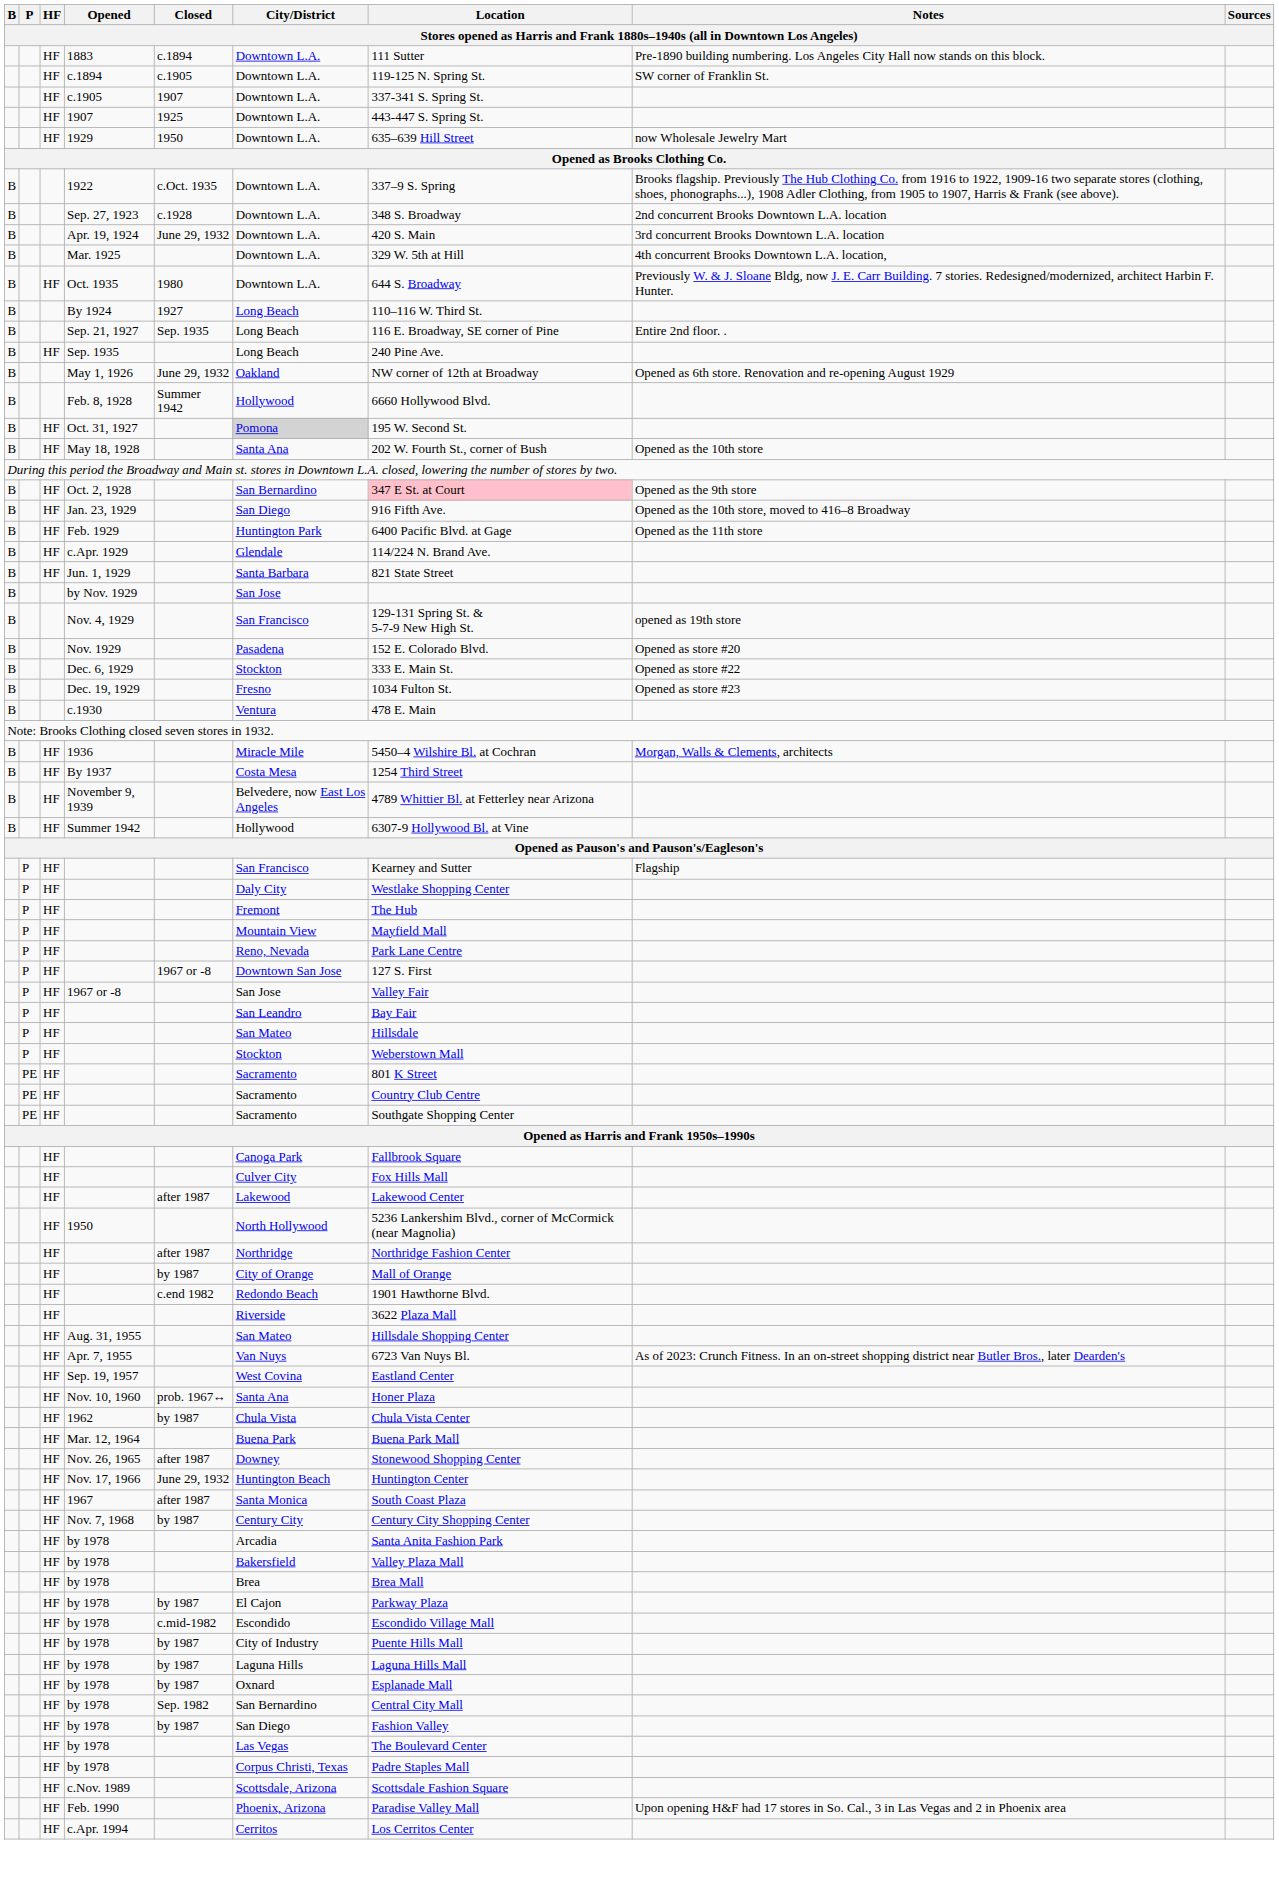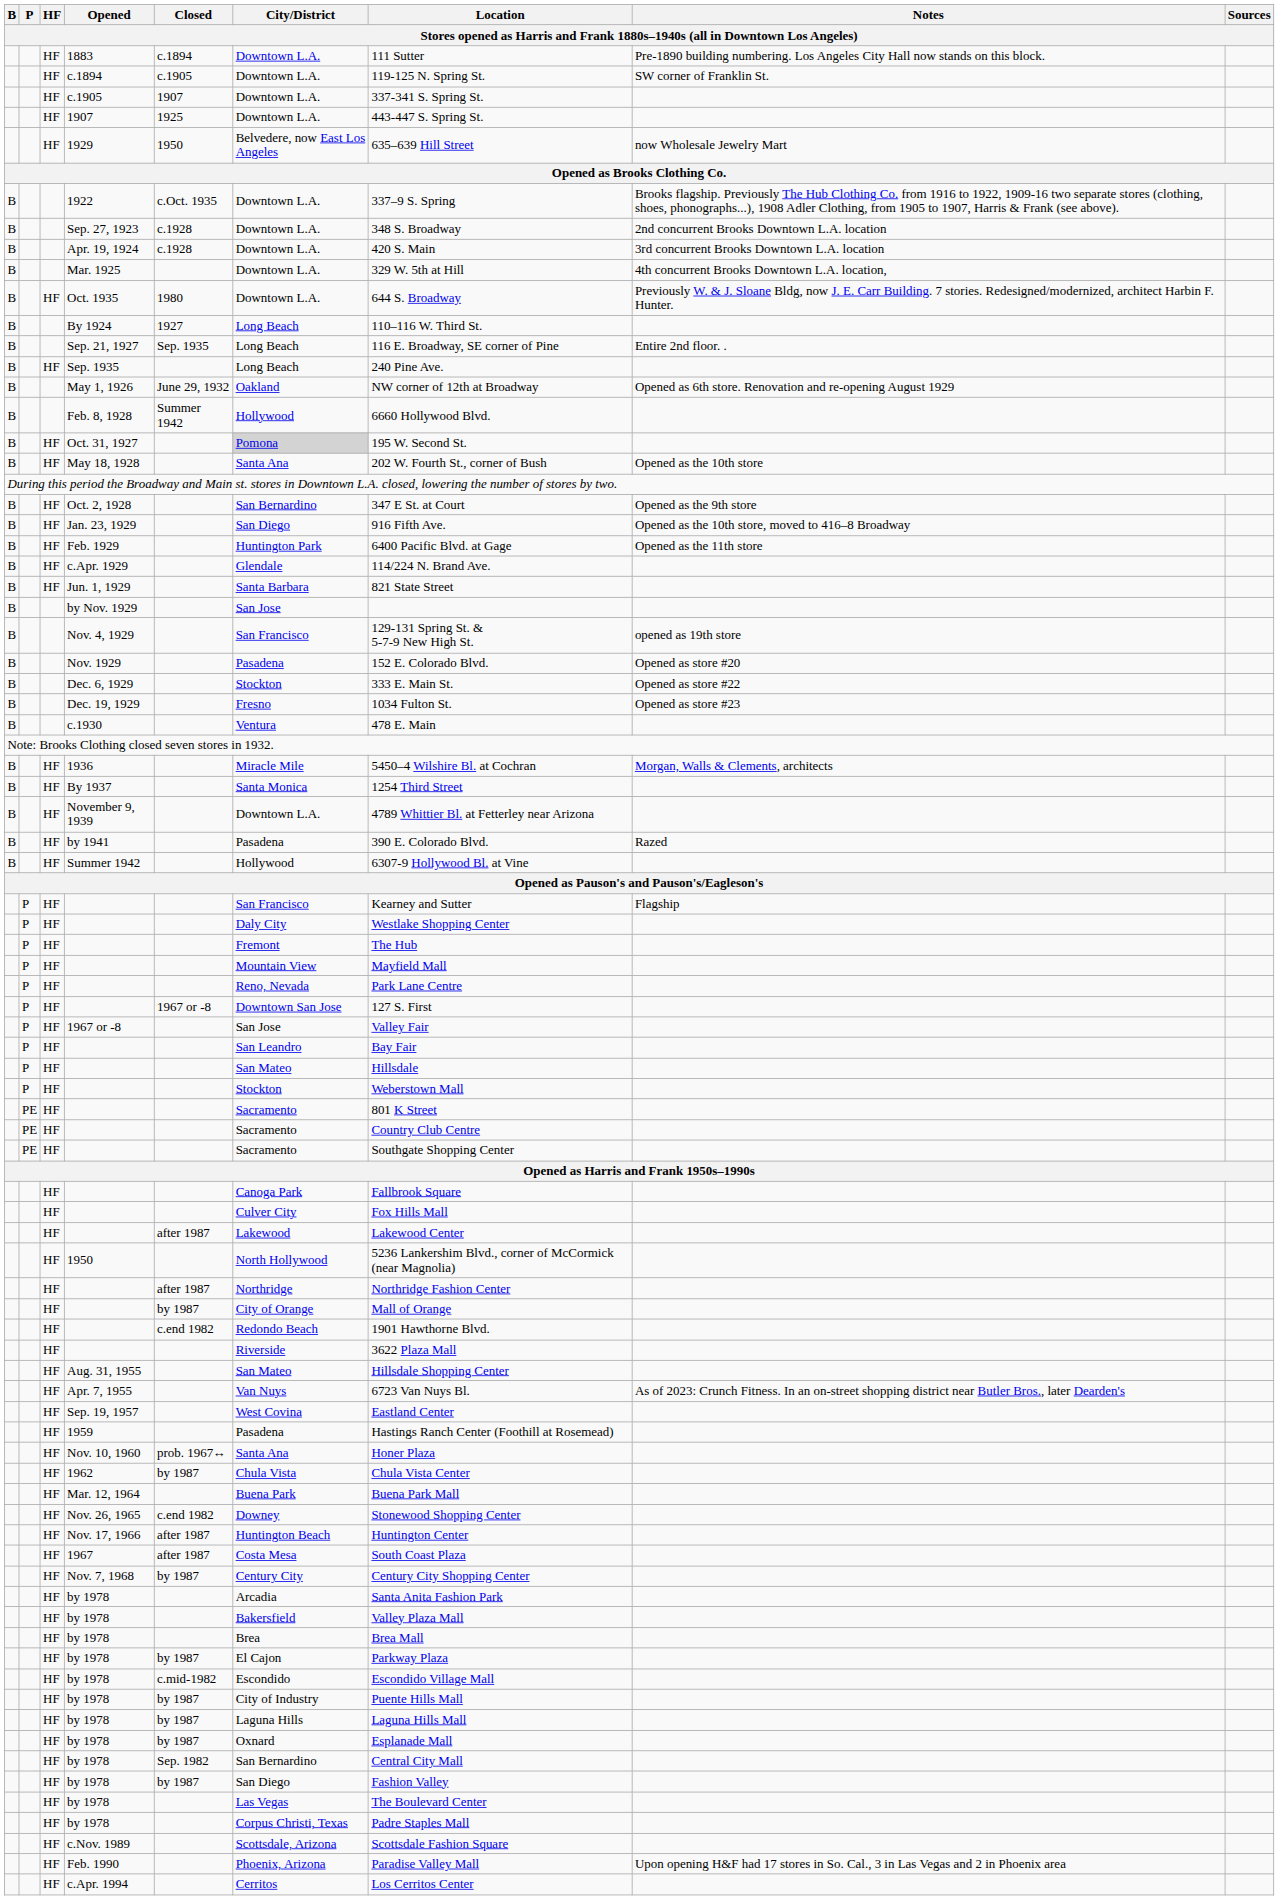1929 | City/District: Downtown L.A. -> Belvedere, now East Los Angeles
Apr. 19, 1924 | Closed: June 29, 1932 -> c.1928
Oct. 2, 1928 | Location: pink background -> no background
By 1937 | City/District: Costa Mesa -> Santa Monica
November 9, 1939 | City/District: Belvedere, now East Los Angeles -> Downtown L.A.
+ row: B | HF | by 1941 | Pasadena | 390 E. Colorado Blvd. | Razed
+ row: HF | 1959 | Pasadena | Hastings Ranch Center (Foothill at Rosemead)
Nov. 26, 1965 | Closed: after 1987 -> c.end 1982
Nov. 17, 1966 | Closed: June 29, 1932 -> after 1987
1967 | City/District: Santa Monica -> Costa Mesa
